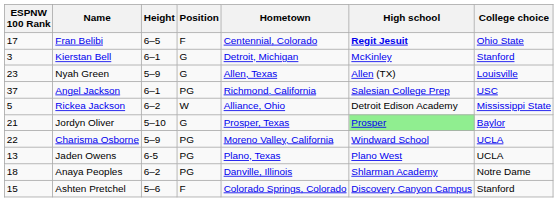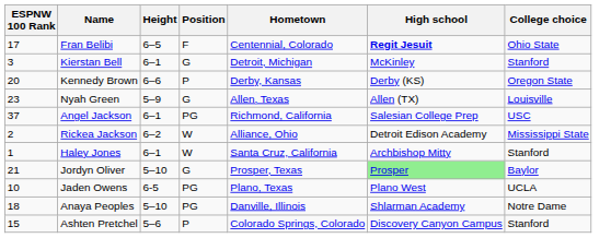+ row: 20 | Kennedy Brown | 6–6 | P | Derby, Kansas | Derby (KS) | Oregon State
Rickea Jackson | ESPNW 100 Rank: 5 -> 2
+ row: 1 | Haley Jones | 6–1 | W | Santa Cruz, California | Archbishop Mitty | Stanford
- row: 22 | Charisma Osborne | 5–9 | PG | Moreno Valley, California | Windward School | UCLA
Jaden Owens | ESPNW 100 Rank: 13 -> 10
Anaya Peoples | Height: 6–2 -> 5–10
Ashten Pretchel | Position: F -> P
